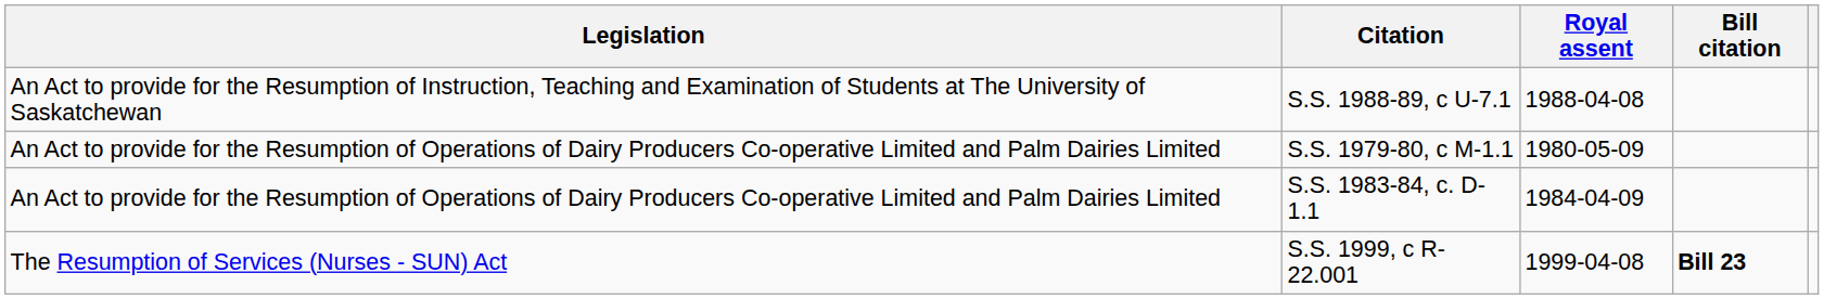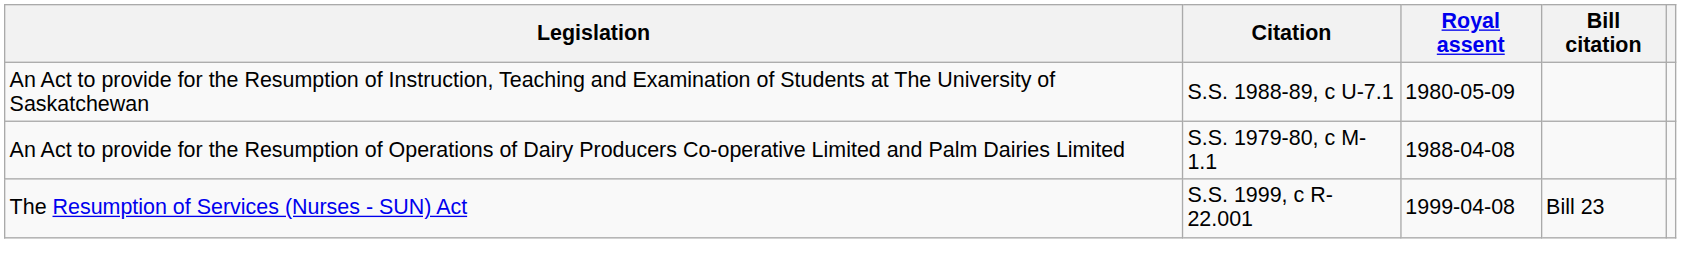S.S. 1988-89, c U-7.1 | Royal assent: 1988-04-08 -> 1980-05-09
S.S. 1979-80, c M-1.1 | Royal assent: 1980-05-09 -> 1988-04-08
- row: An Act to provide for the Resumption of Operations of Dairy Producers Co-operative Limited and Palm Dairies Limited | S.S. 1983-84, c. D-1.1 | 1984-04-09
S.S. 1999, c R-22.001 | Bill citation: bold -> normal
